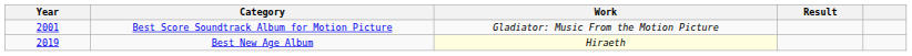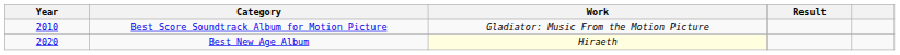Best Score Soundtrack Album for Motion Picture | Year: 2001 -> 2010
Best New Age Album | Year: 2019 -> 2020
